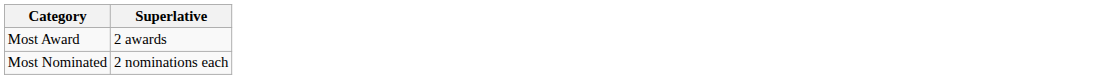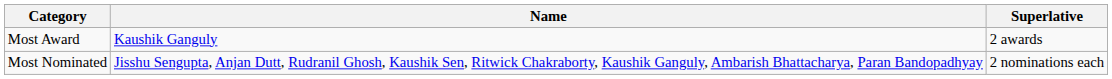+ column: Name | Kaushik Ganguly | Jisshu Sengupta, Anjan Dutt, Rudranil Ghosh, Kaushik Sen, Ritwick Chakraborty, Kaushik Ganguly, Ambarish Bhattacharya, Paran Bandopadhyay
